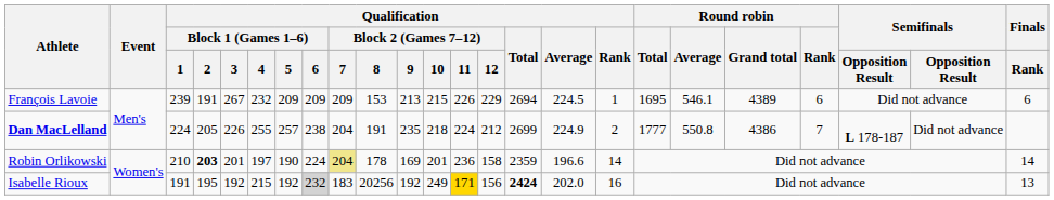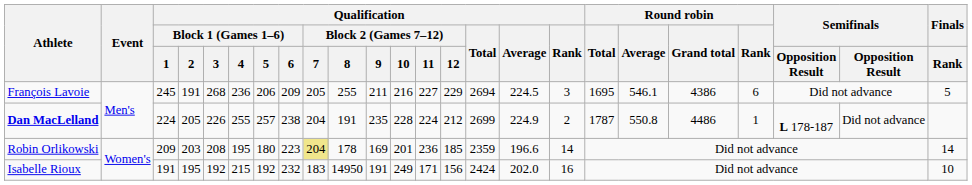François Lavoie | Qualification / Block 1 (Games 1–6) / 1: 239 -> 245
François Lavoie | Qualification / Block 1 (Games 1–6) / 3: 267 -> 268
François Lavoie | Qualification / Block 1 (Games 1–6) / 4: 232 -> 236
François Lavoie | Qualification / Block 1 (Games 1–6) / 5: 209 -> 206
François Lavoie | Qualification / Block 2 (Games 7–12) / 7: 209 -> 205
François Lavoie | Qualification / Block 2 (Games 7–12) / 8: 153 -> 255
François Lavoie | Qualification / Block 2 (Games 7–12) / 9: 213 -> 211
François Lavoie | Qualification / Block 2 (Games 7–12) / 10: 215 -> 216
François Lavoie | Qualification / Block 2 (Games 7–12) / 11: 226 -> 227
François Lavoie | Qualification / Rank: 1 -> 3
François Lavoie | Round robin / Grand total: 4389 -> 4386
François Lavoie | Finals / Rank: 6 -> 5
Dan MacLelland | Qualification / Block 2 (Games 7–12) / 10: 218 -> 228
Dan MacLelland | Round robin / Total: 1777 -> 1787
Dan MacLelland | Round robin / Grand total: 4386 -> 4486
Dan MacLelland | Round robin / Rank: 7 -> 1
Robin Orlikowski | Qualification / Block 1 (Games 1–6) / 1: 210 -> 209
Robin Orlikowski | Qualification / Block 1 (Games 1–6) / 2: bold -> normal
Robin Orlikowski | Qualification / Block 1 (Games 1–6) / 3: 201 -> 208
Robin Orlikowski | Qualification / Block 1 (Games 1–6) / 4: 197 -> 195
Robin Orlikowski | Qualification / Block 1 (Games 1–6) / 5: 190 -> 180
Robin Orlikowski | Qualification / Block 1 (Games 1–6) / 6: 224 -> 223
Robin Orlikowski | Qualification / Block 2 (Games 7–12) / 12: 158 -> 185
Isabelle Rioux | Qualification / Block 1 (Games 1–6) / 6: lightgrey background -> no background
Isabelle Rioux | Qualification / Block 2 (Games 7–12) / 8: 20256 -> 14950
Isabelle Rioux | Qualification / Block 2 (Games 7–12) / 9: 192 -> 191
Isabelle Rioux | Qualification / Block 2 (Games 7–12) / 11: gold background -> no background
Isabelle Rioux | Qualification / Total: bold -> normal
Isabelle Rioux | Finals / Rank: 13 -> 10
